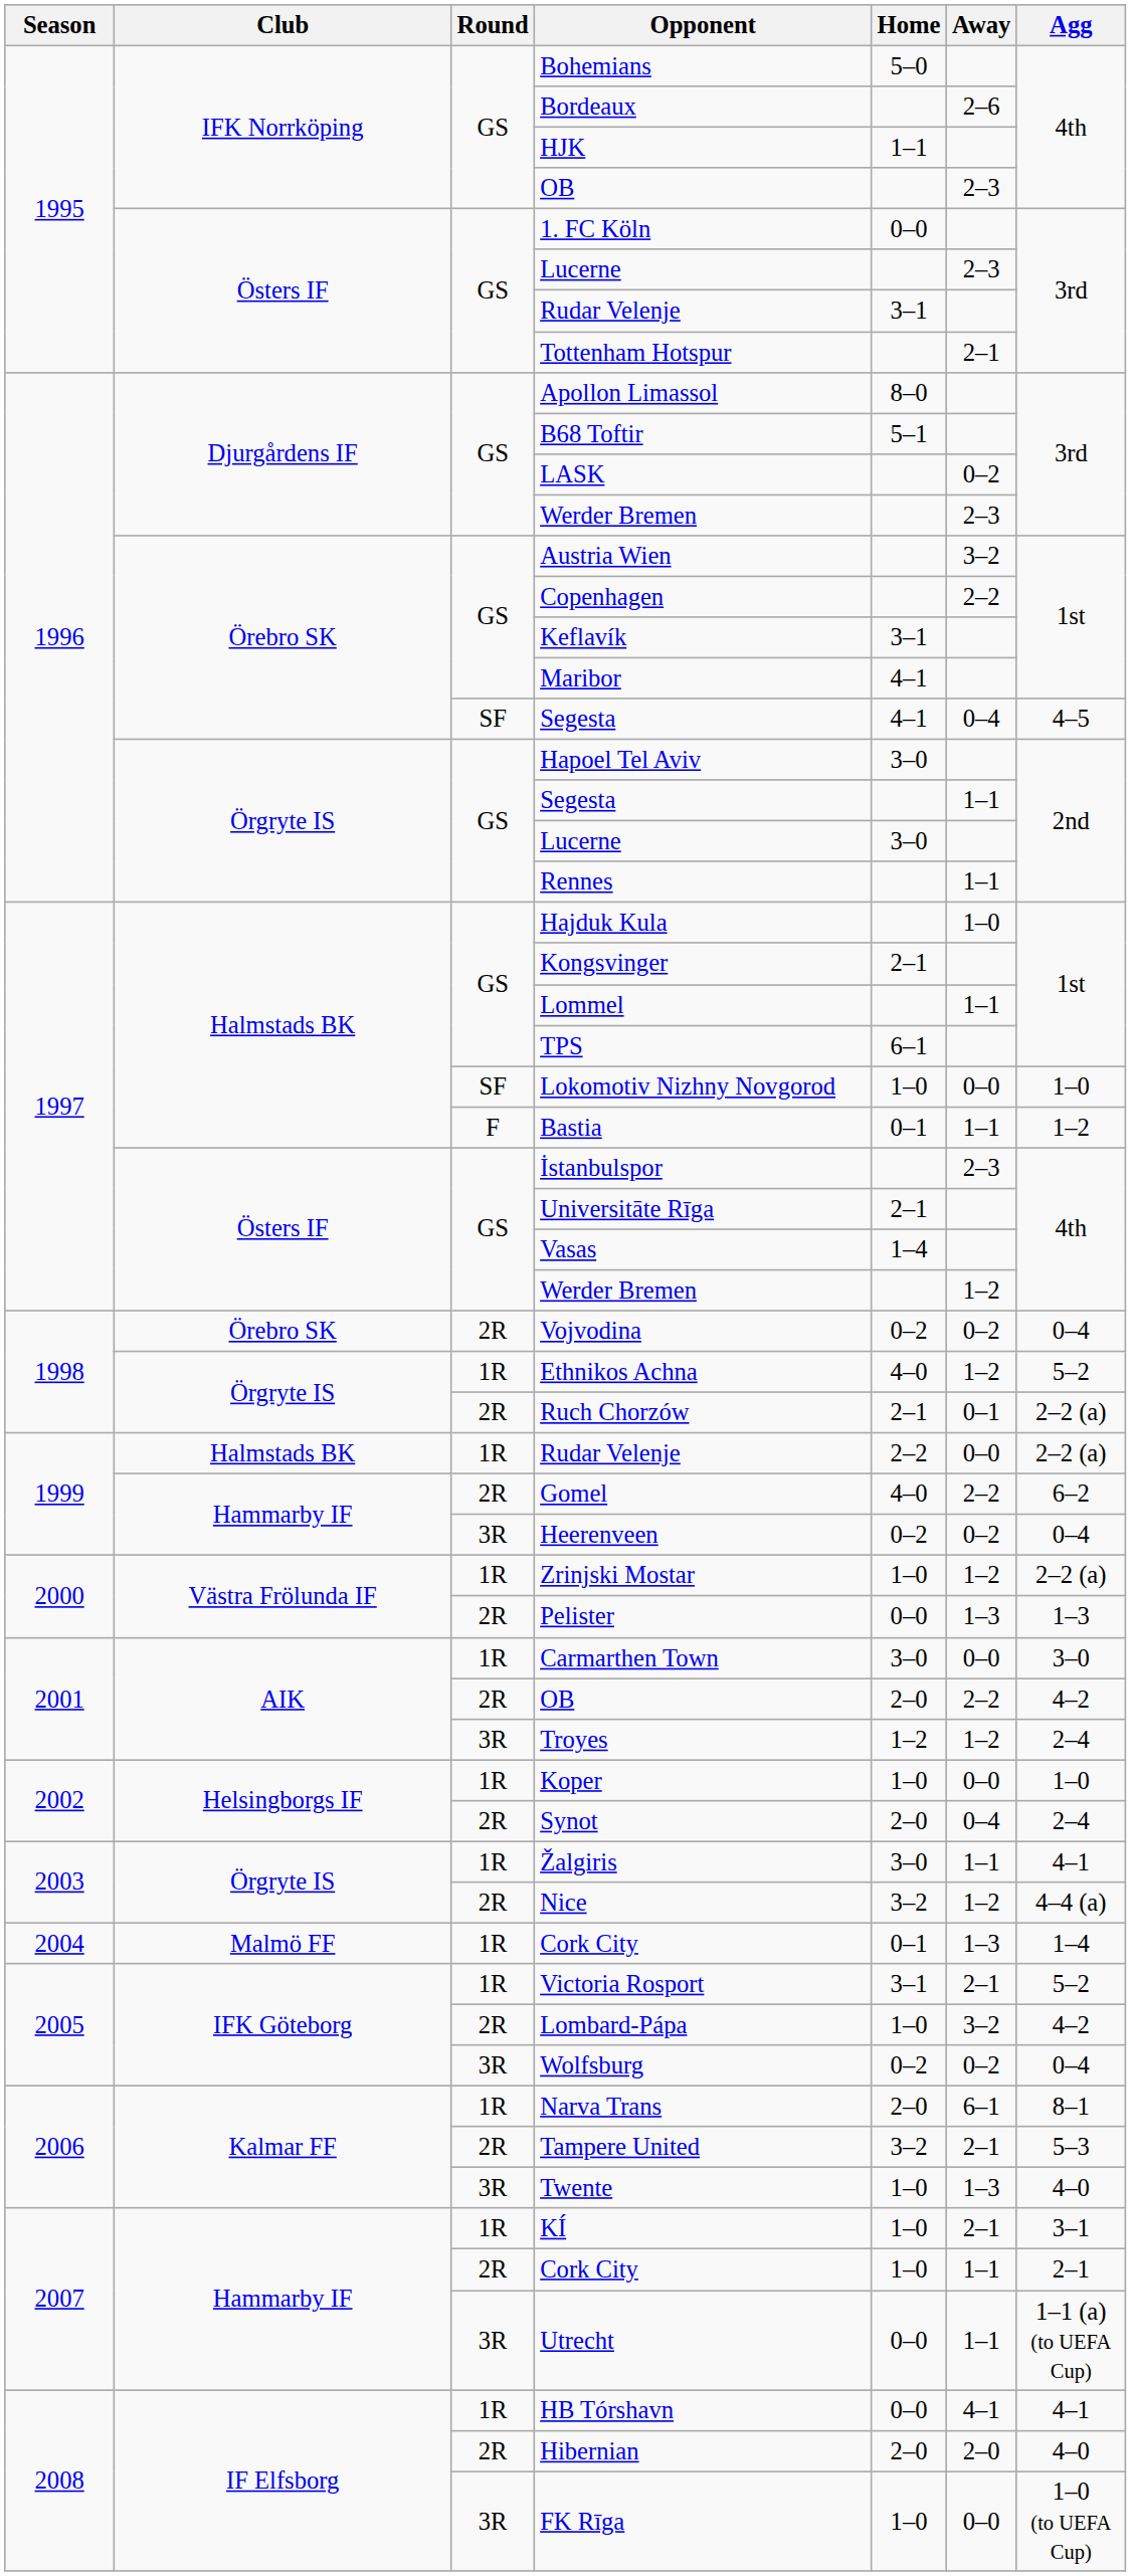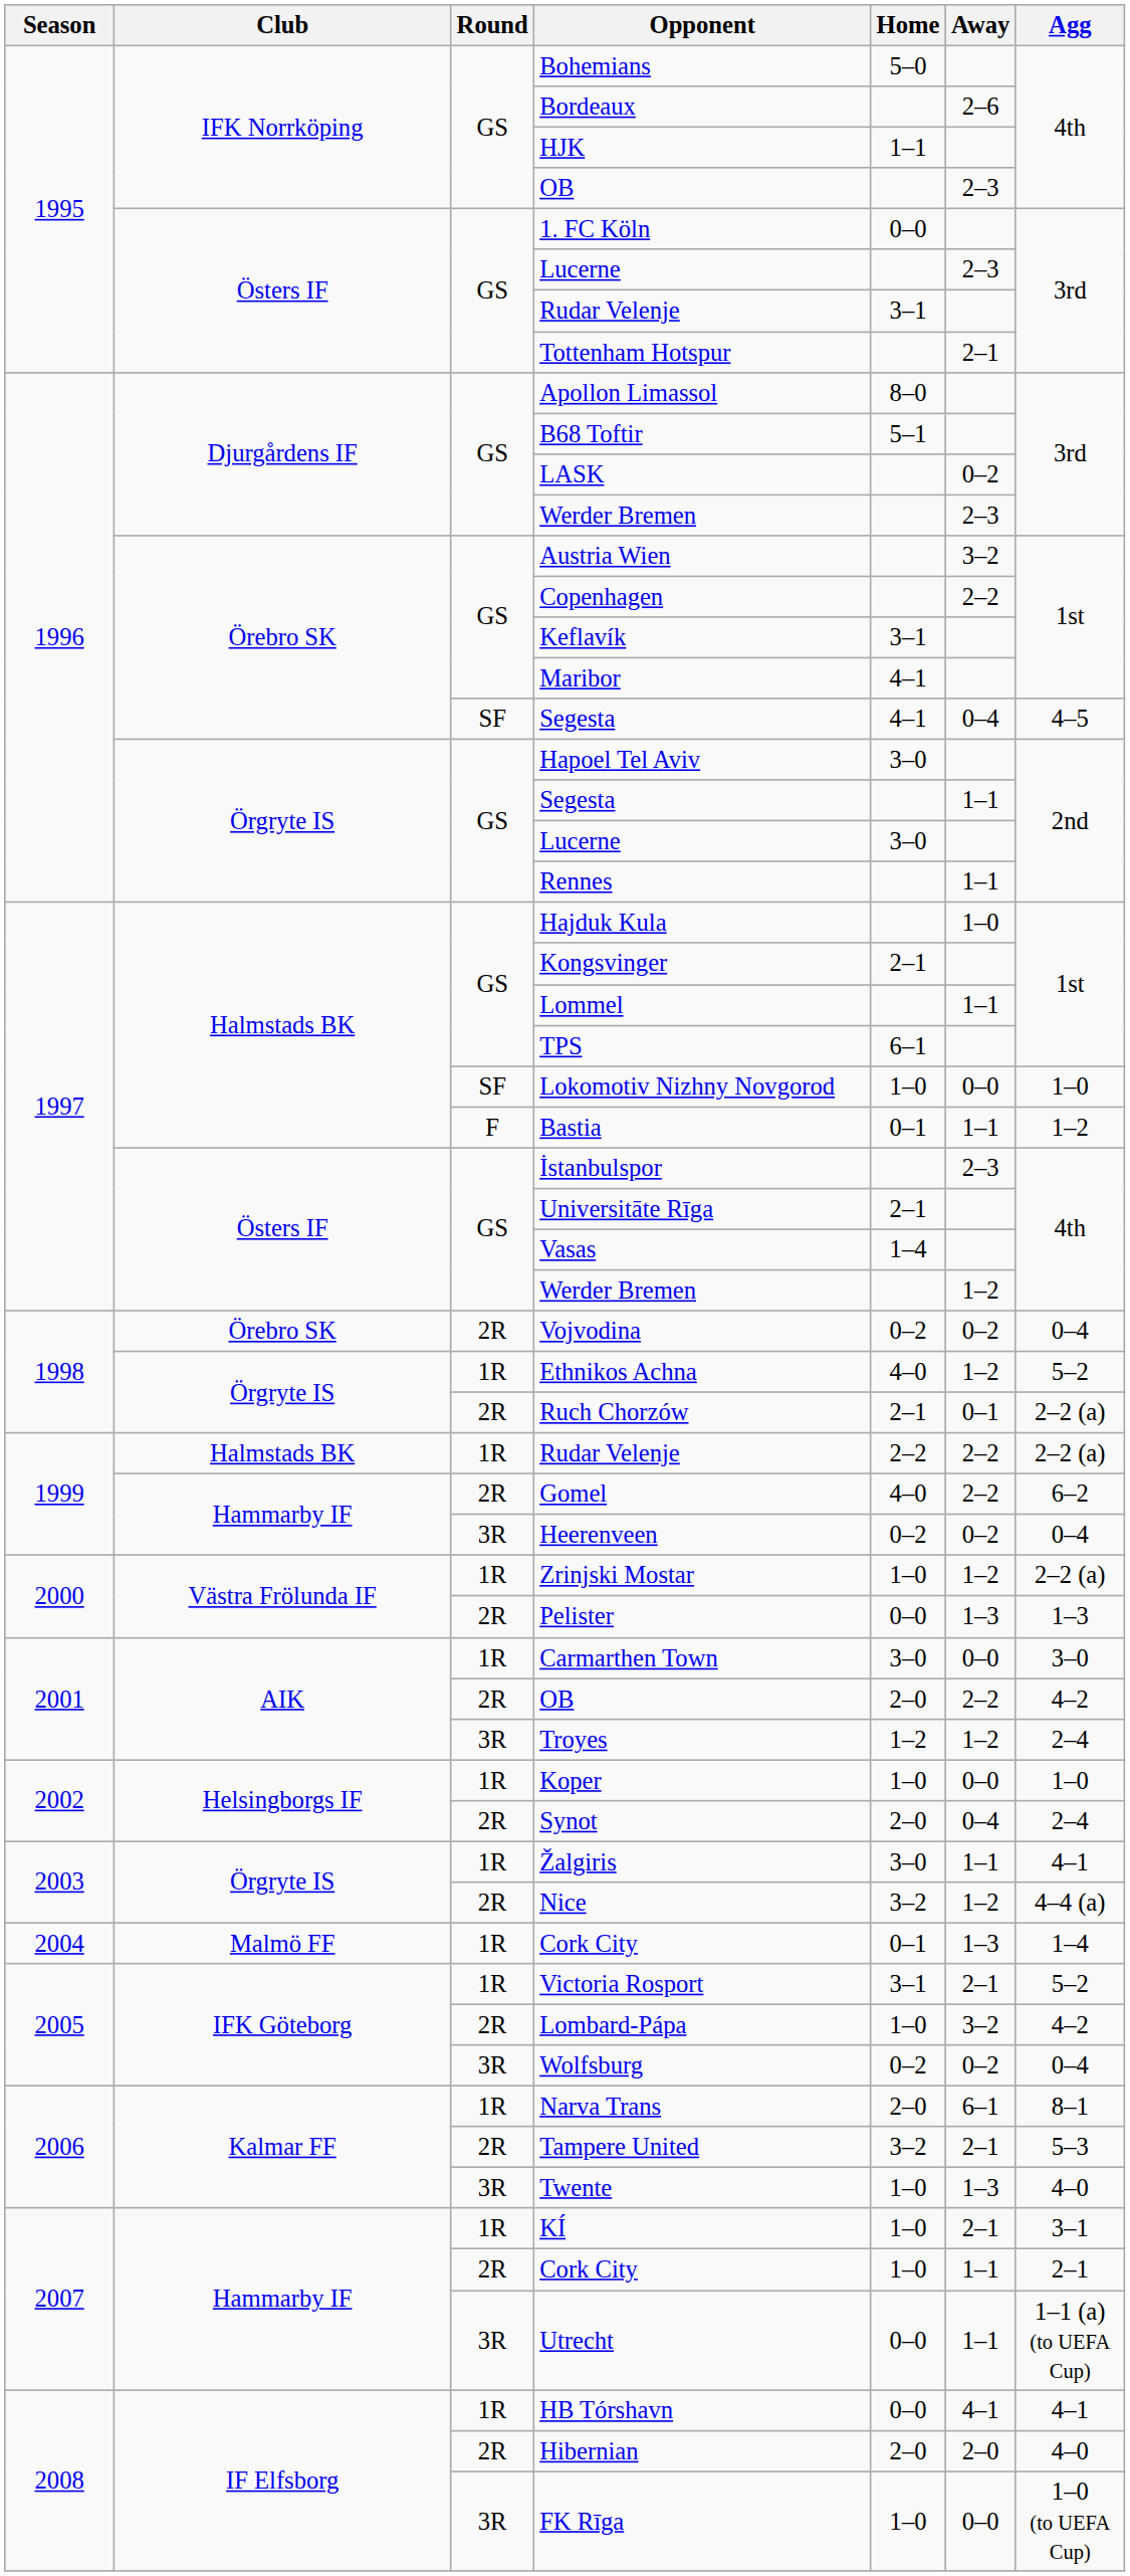Halmstads BK / Rudar Velenje | Away: 0–0 -> 2–2
